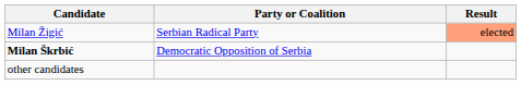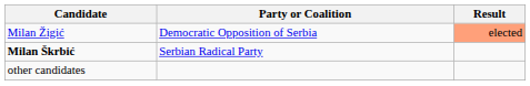Milan Žigić | Party or Coalition: Serbian Radical Party -> Democratic Opposition of Serbia
Milan Škrbić | Party or Coalition: Democratic Opposition of Serbia -> Serbian Radical Party
